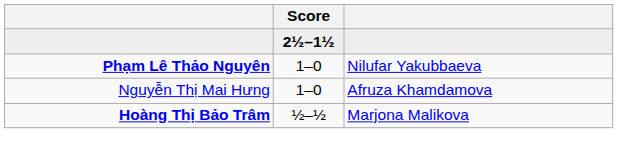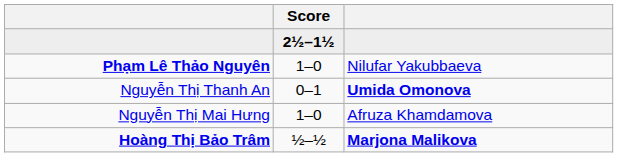+ row: Nguyễn Thị Thanh An | 0–1 | Umida Omonova
Hoàng Thị Bảo Trâm | column 3: normal -> bold
